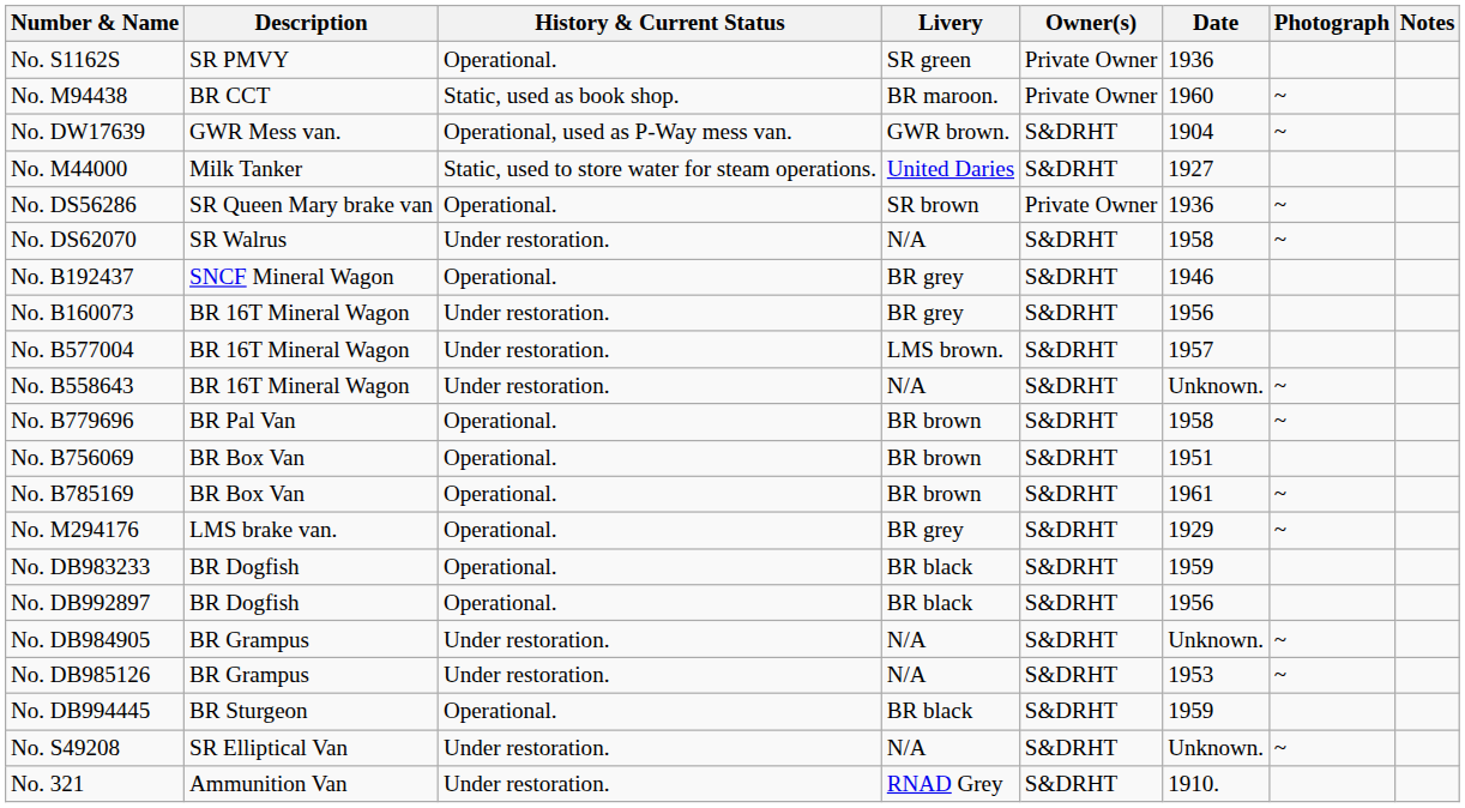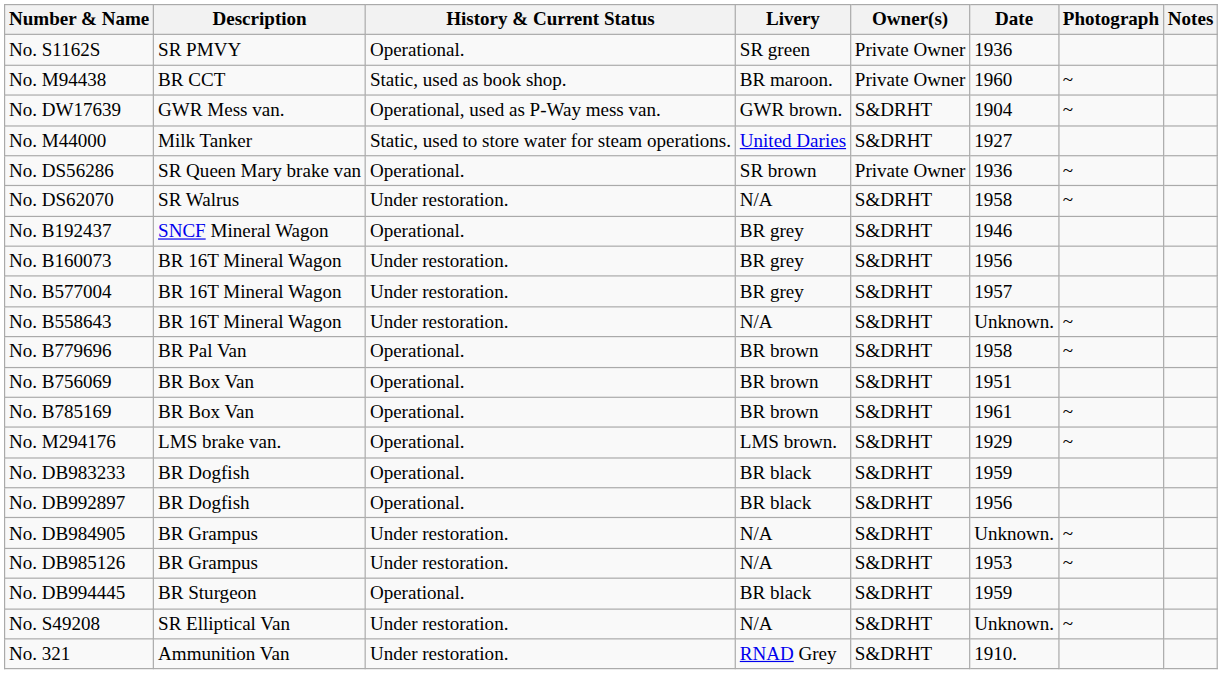No. B577004 | Livery: LMS brown. -> BR grey
No. M294176 | Livery: BR grey -> LMS brown.
